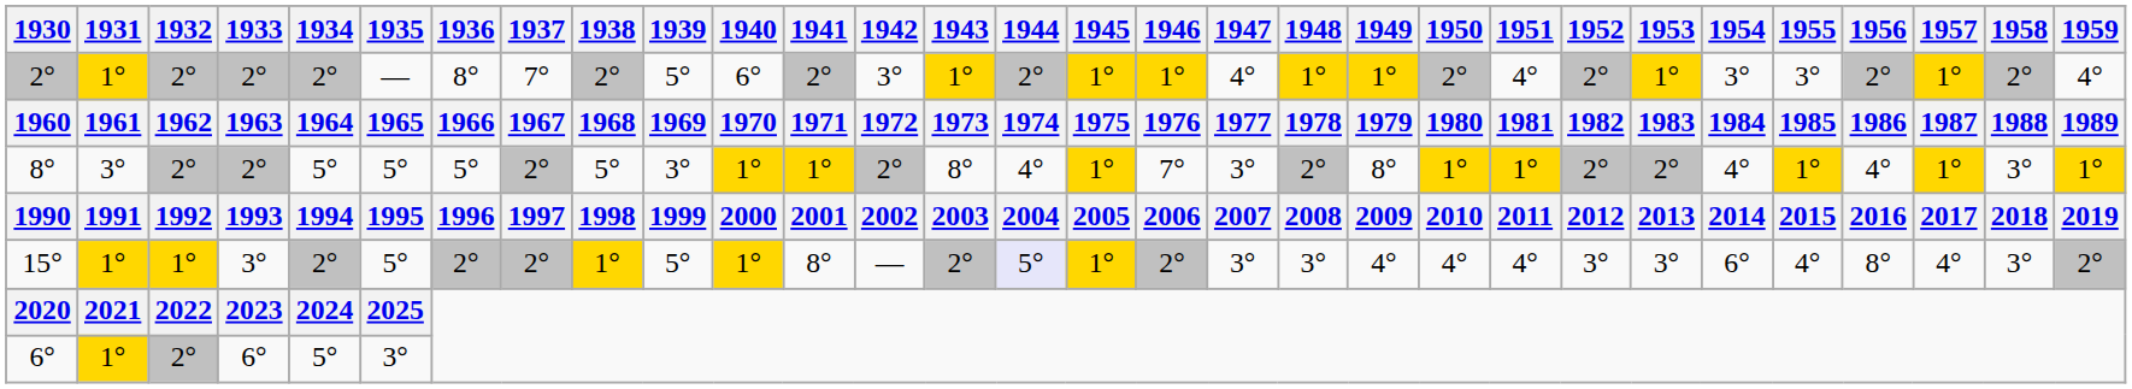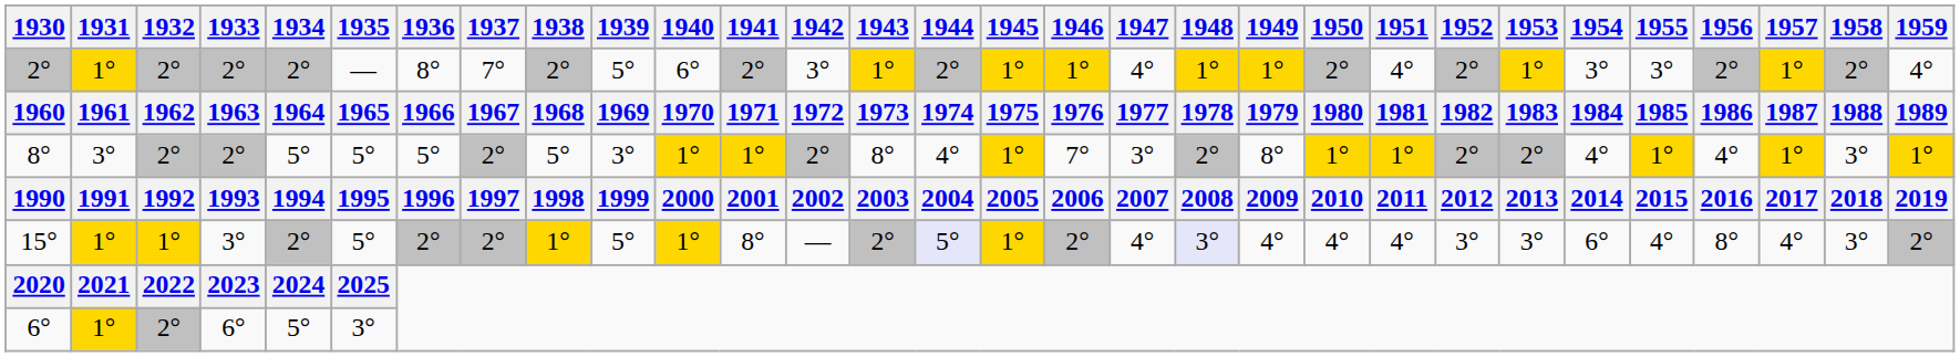15° | 1947: 3° -> 4°
15° | 1948: no background -> lavender background
